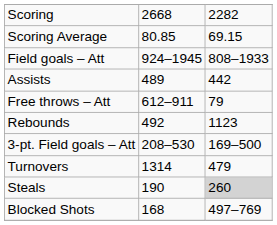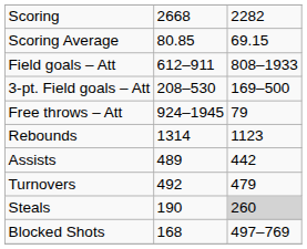Field goals – Att | column 2: 924–1945 -> 612–911
rows swapped: 3-pt. Field goals – Att <-> Assists
Free throws – Att | column 2: 612–911 -> 924–1945
Rebounds | column 2: 492 -> 1314
Turnovers | column 2: 1314 -> 492
